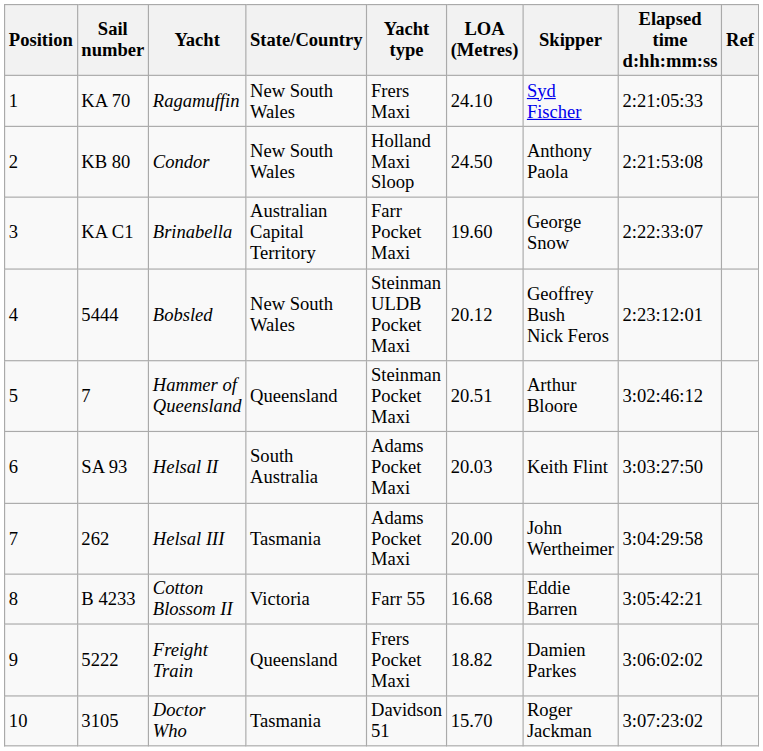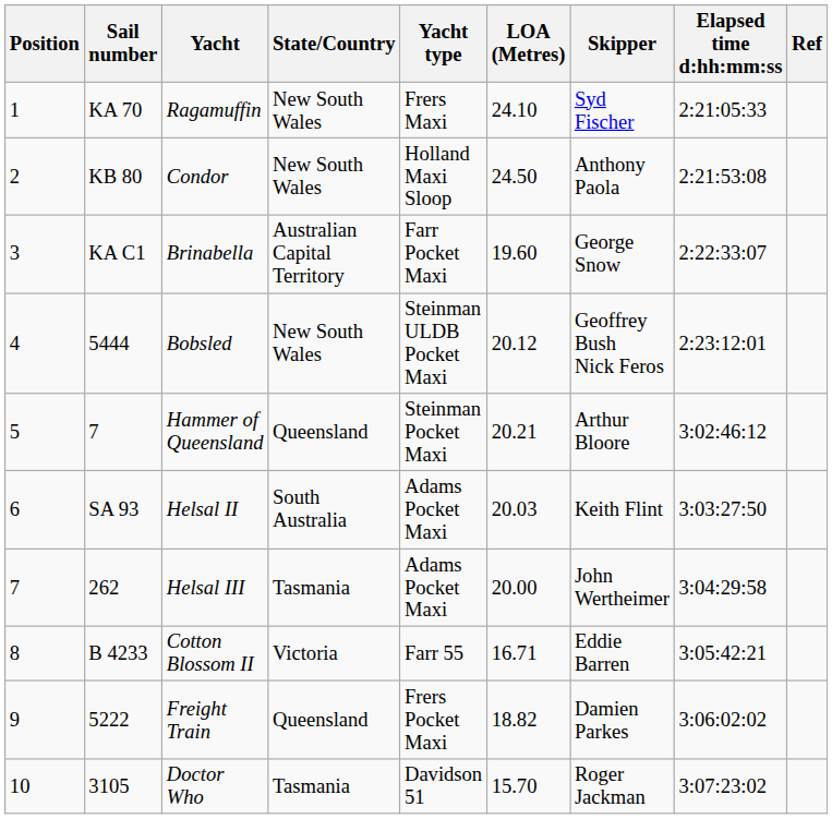Hammer of Queensland | LOA (Metres): 20.51 -> 20.21
Cotton Blossom II | LOA (Metres): 16.68 -> 16.71
